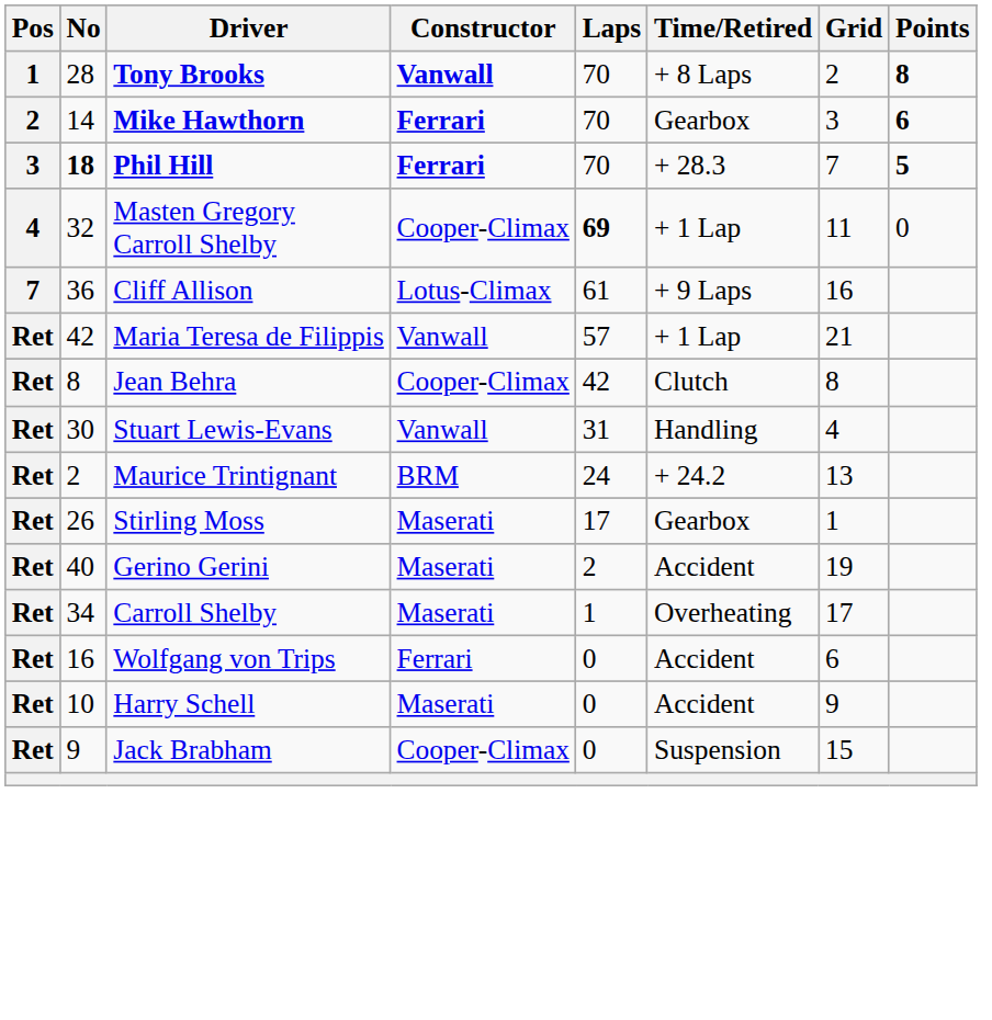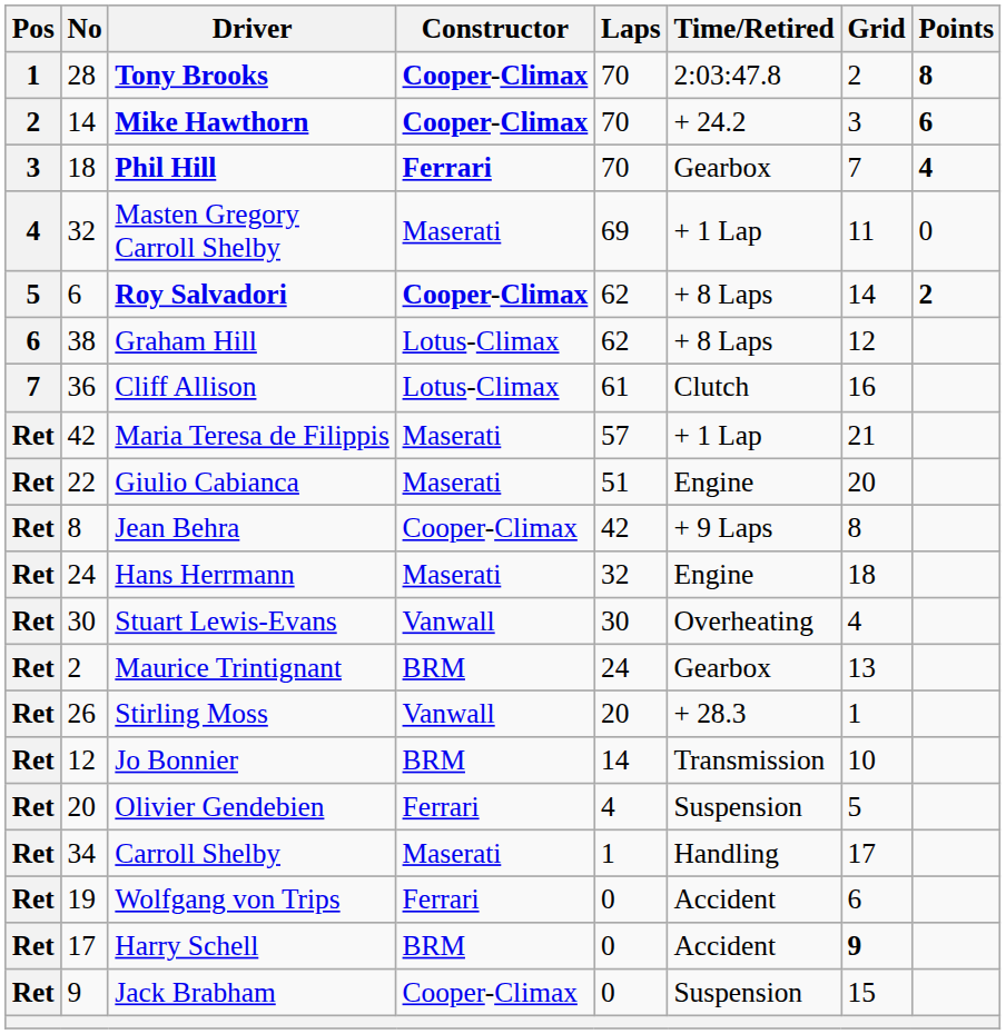Tony Brooks | Constructor: Vanwall -> Cooper-Climax
Tony Brooks | Time/Retired: + 8 Laps -> 2:03:47.8
Mike Hawthorn | Constructor: Ferrari -> Cooper-Climax
Mike Hawthorn | Time/Retired: Gearbox -> + 24.2
Phil Hill | No: bold -> normal
Phil Hill | Time/Retired: + 28.3 -> Gearbox
Phil Hill | Points: 5 -> 4
Masten Gregory Carroll Shelby | Constructor: Cooper-Climax -> Maserati
Masten Gregory Carroll Shelby | Laps: bold -> normal
+ row: 5 | 6 | Roy Salvadori | Cooper-Climax | 62 | + 8 Laps | 14 | 2
+ row: 6 | 38 | Graham Hill | Lotus-Climax | 62 | + 8 Laps | 12
Cliff Allison | Time/Retired: + 9 Laps -> Clutch
Maria Teresa de Filippis | Constructor: Vanwall -> Maserati
+ row: Ret | 22 | Giulio Cabianca | Maserati | 51 | Engine | 20
Jean Behra | Time/Retired: Clutch -> + 9 Laps
+ row: Ret | 24 | Hans Herrmann | Maserati | 32 | Engine | 18
Stuart Lewis-Evans | Laps: 31 -> 30
Stuart Lewis-Evans | Time/Retired: Handling -> Overheating
Maurice Trintignant | Time/Retired: + 24.2 -> Gearbox
Stirling Moss | Constructor: Maserati -> Vanwall
Stirling Moss | Laps: 17 -> 20
Stirling Moss | Time/Retired: Gearbox -> + 28.3
+ row: Ret | 12 | Jo Bonnier | BRM | 14 | Transmission | 10
+ row: Ret | 20 | Olivier Gendebien | Ferrari | 4 | Suspension | 5
- row: Ret | 40 | Gerino Gerini | Maserati | 2 | Accident | 19
Carroll Shelby | Time/Retired: Overheating -> Handling
Wolfgang von Trips | No: 16 -> 19
Harry Schell | No: 10 -> 17
Harry Schell | Constructor: Maserati -> BRM
Harry Schell | Grid: normal -> bold
